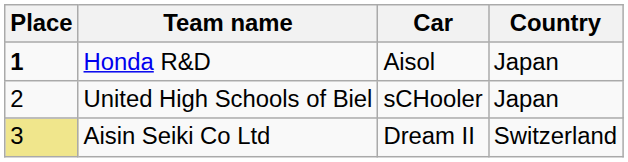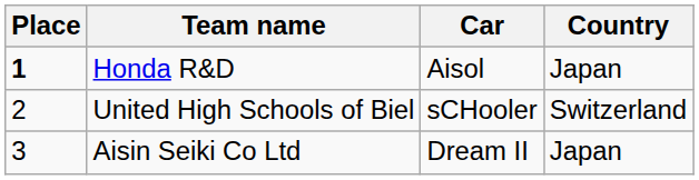United High Schools of Biel | Country: Japan -> Switzerland
Aisin Seiki Co Ltd | Place: khaki background -> no background
Aisin Seiki Co Ltd | Country: Switzerland -> Japan
